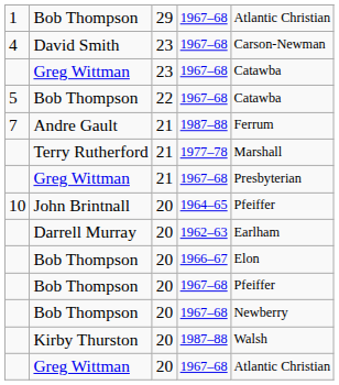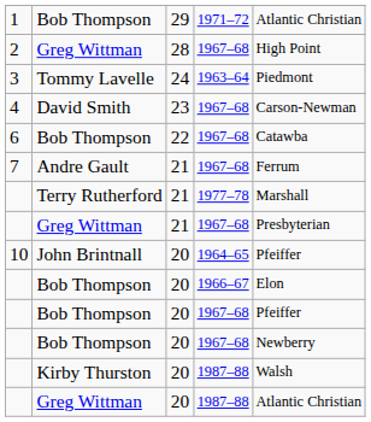Bob Thompson / 29 | column 4: 1967–68 -> 1971–72
+ row: 2 | Greg Wittman | 28 | 1967–68 | High Point
+ row: 3 | Tommy Lavelle | 24 | 1963–64 | Piedmont
- row: Greg Wittman | 23 | 1967–68 | Catawba
Bob Thompson / 22 | column 1: 5 -> 6
Andre Gault | column 4: 1987–88 -> 1967–68
- row: Darrell Murray | 20 | 1962–63 | Earlham
Greg Wittman / 20 | column 4: 1967–68 -> 1987–88
